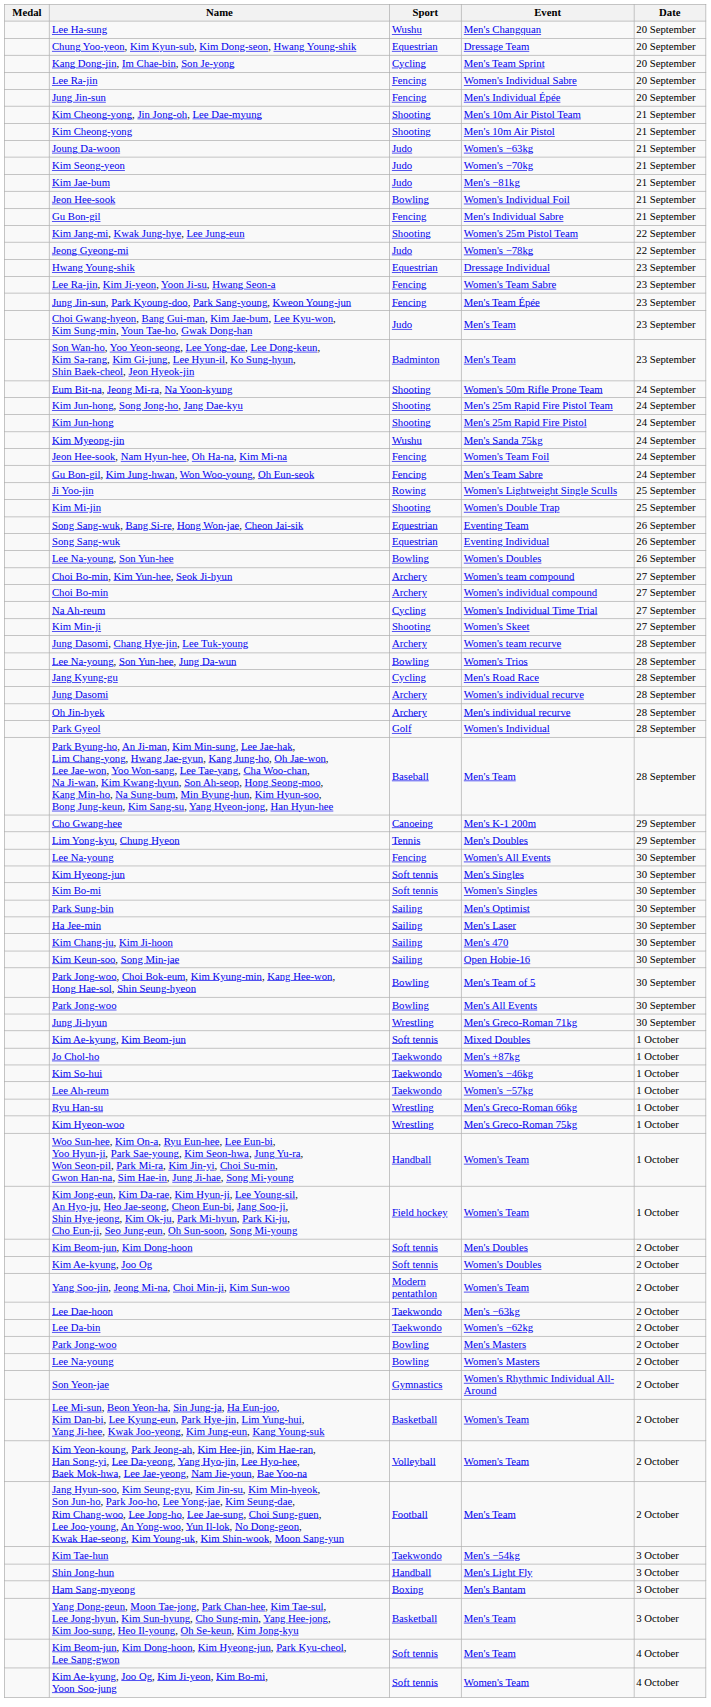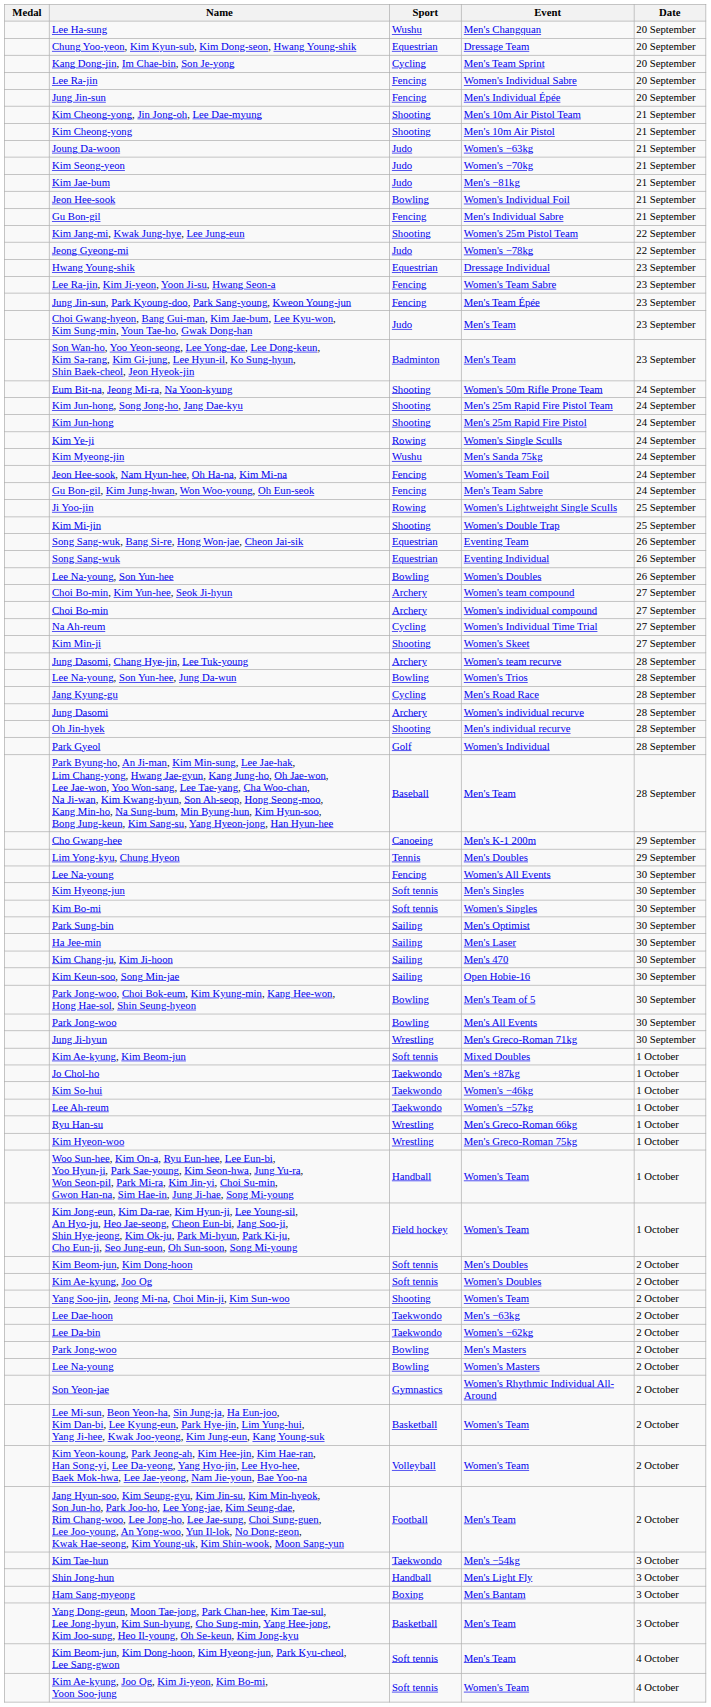+ row: Kim Ye-ji | Rowing | Women's Single Sculls | 24 September
Oh Jin-hyek | Sport: Archery -> Shooting
Yang Soo-jin, Jeong Mi-na, Choi Min-ji, Kim Sun-woo | Sport: Modern pentathlon -> Shooting
